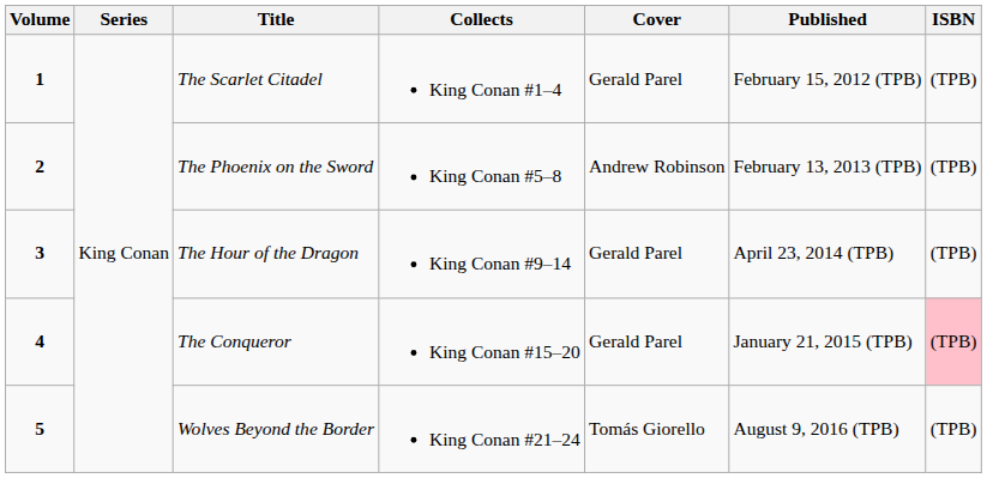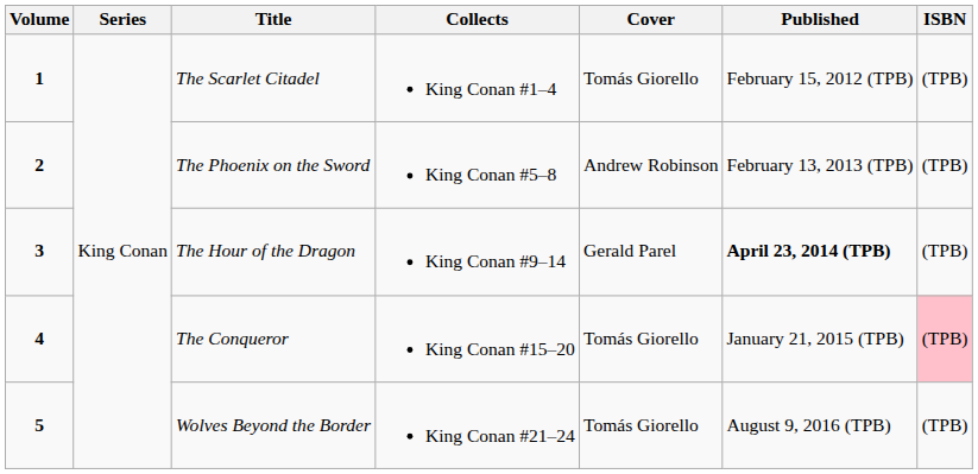The Scarlet Citadel | Cover: Gerald Parel -> Tomás Giorello
The Hour of the Dragon | Published: normal -> bold
The Conqueror | Cover: Gerald Parel -> Tomás Giorello
